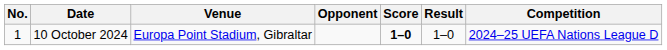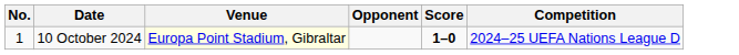- column: Result | 1–0
10 October 2024 | Venue: no background -> lightyellow background
